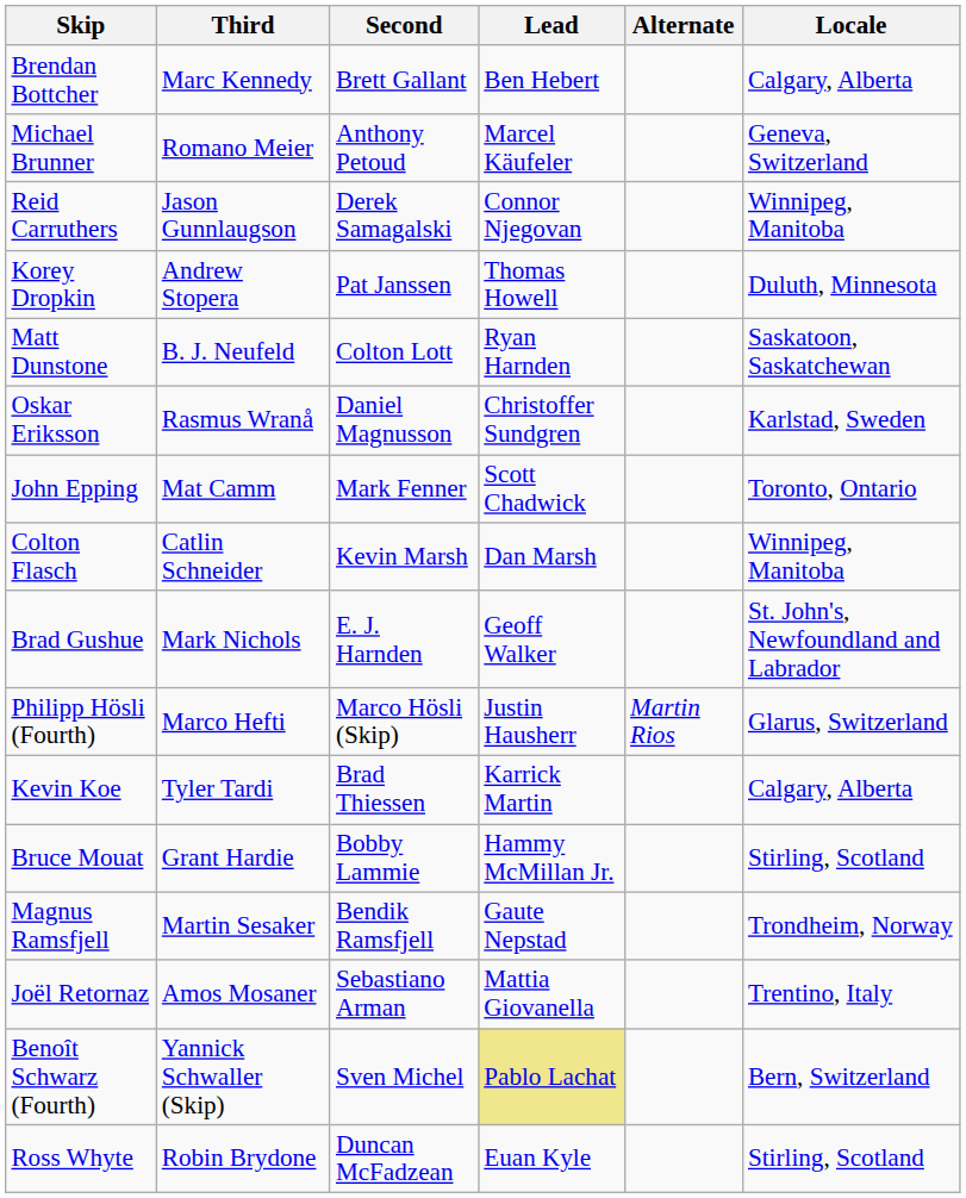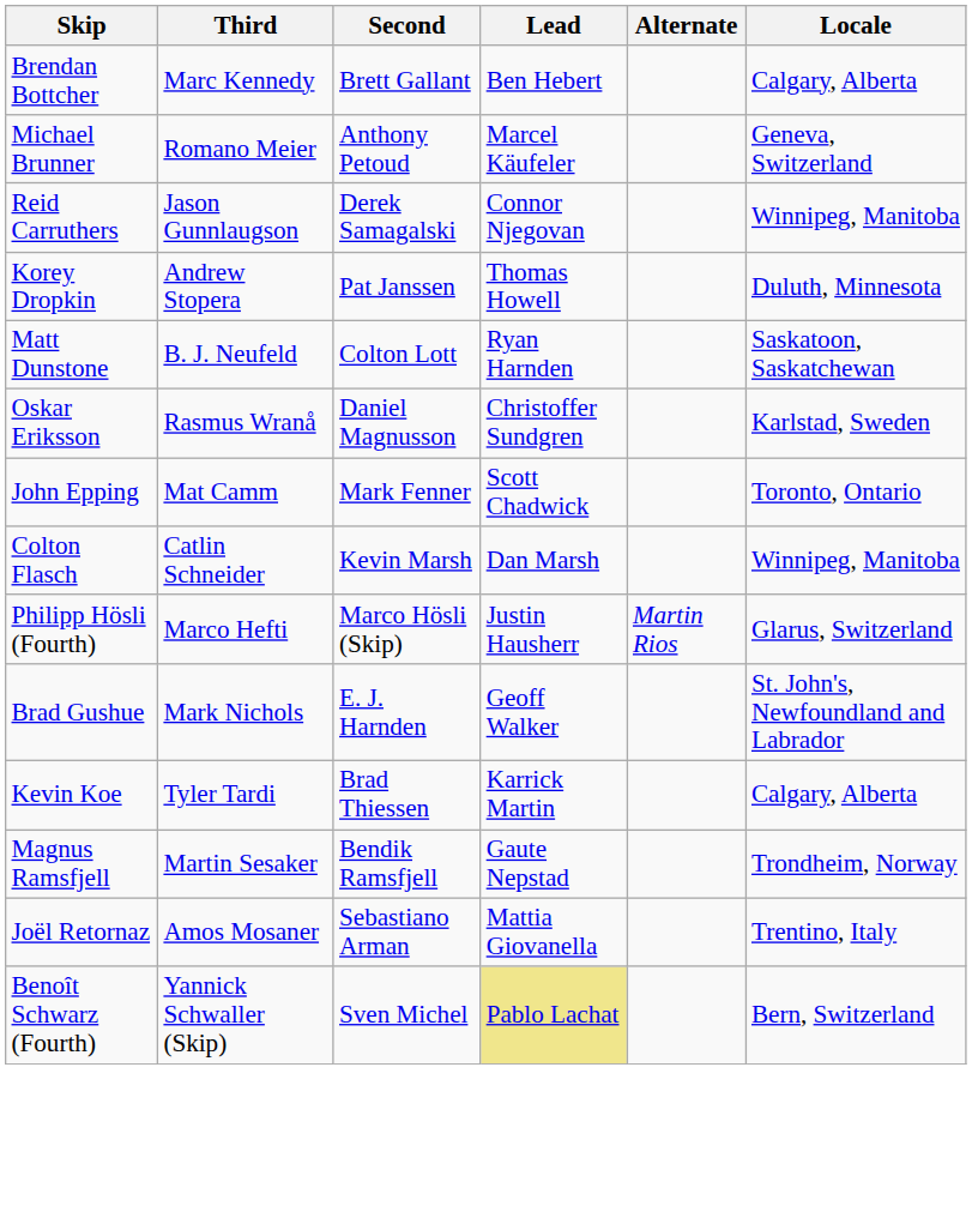rows swapped: Brad Gushue <-> Philipp Hösli (Fourth)
- row: Bruce Mouat | Grant Hardie | Bobby Lammie | Hammy McMillan Jr. | Stirling, Scotland
- row: Ross Whyte | Robin Brydone | Duncan McFadzean | Euan Kyle | Stirling, Scotland
